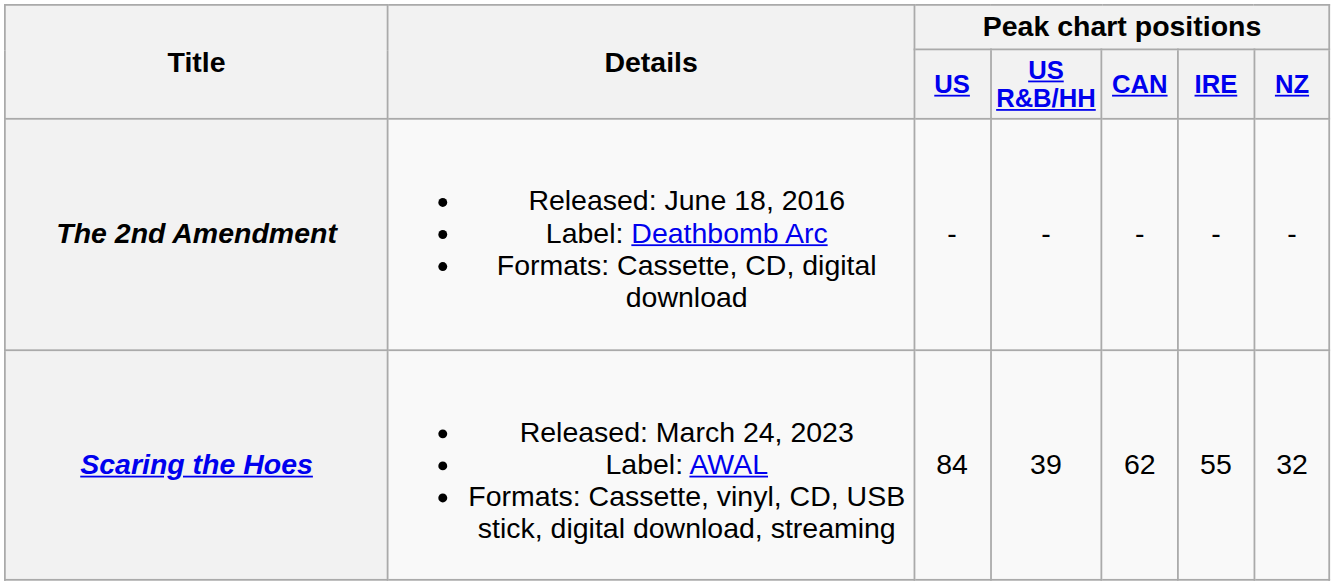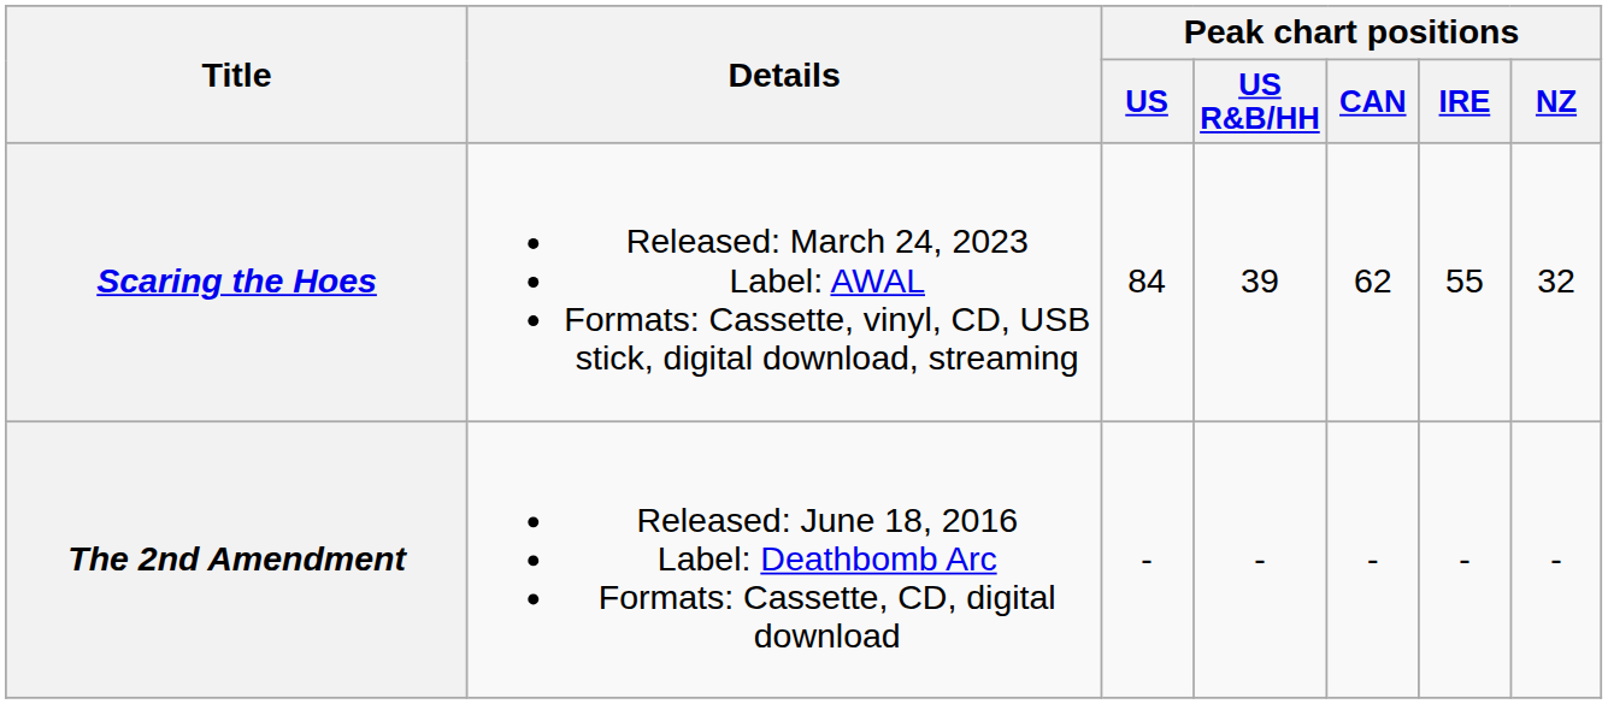rows swapped: The 2nd Amendment <-> Scaring the Hoes
